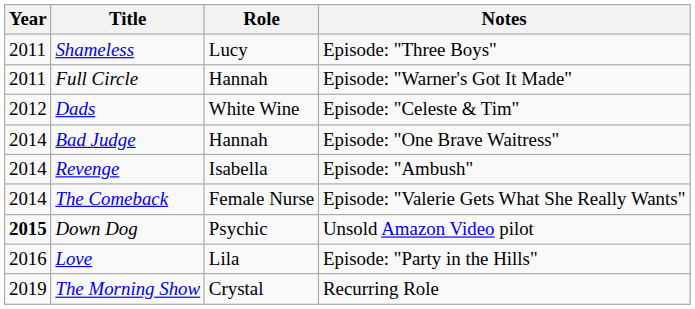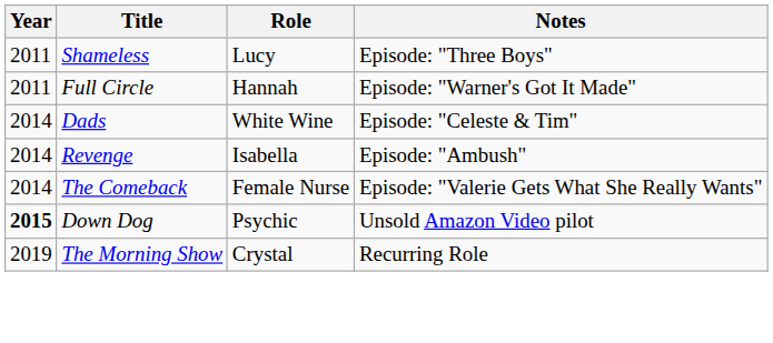Dads | Year: 2012 -> 2014
- row: 2014 | Bad Judge | Hannah | Episode: "One Brave Waitress"
- row: 2016 | Love | Lila | Episode: "Party in the Hills"
